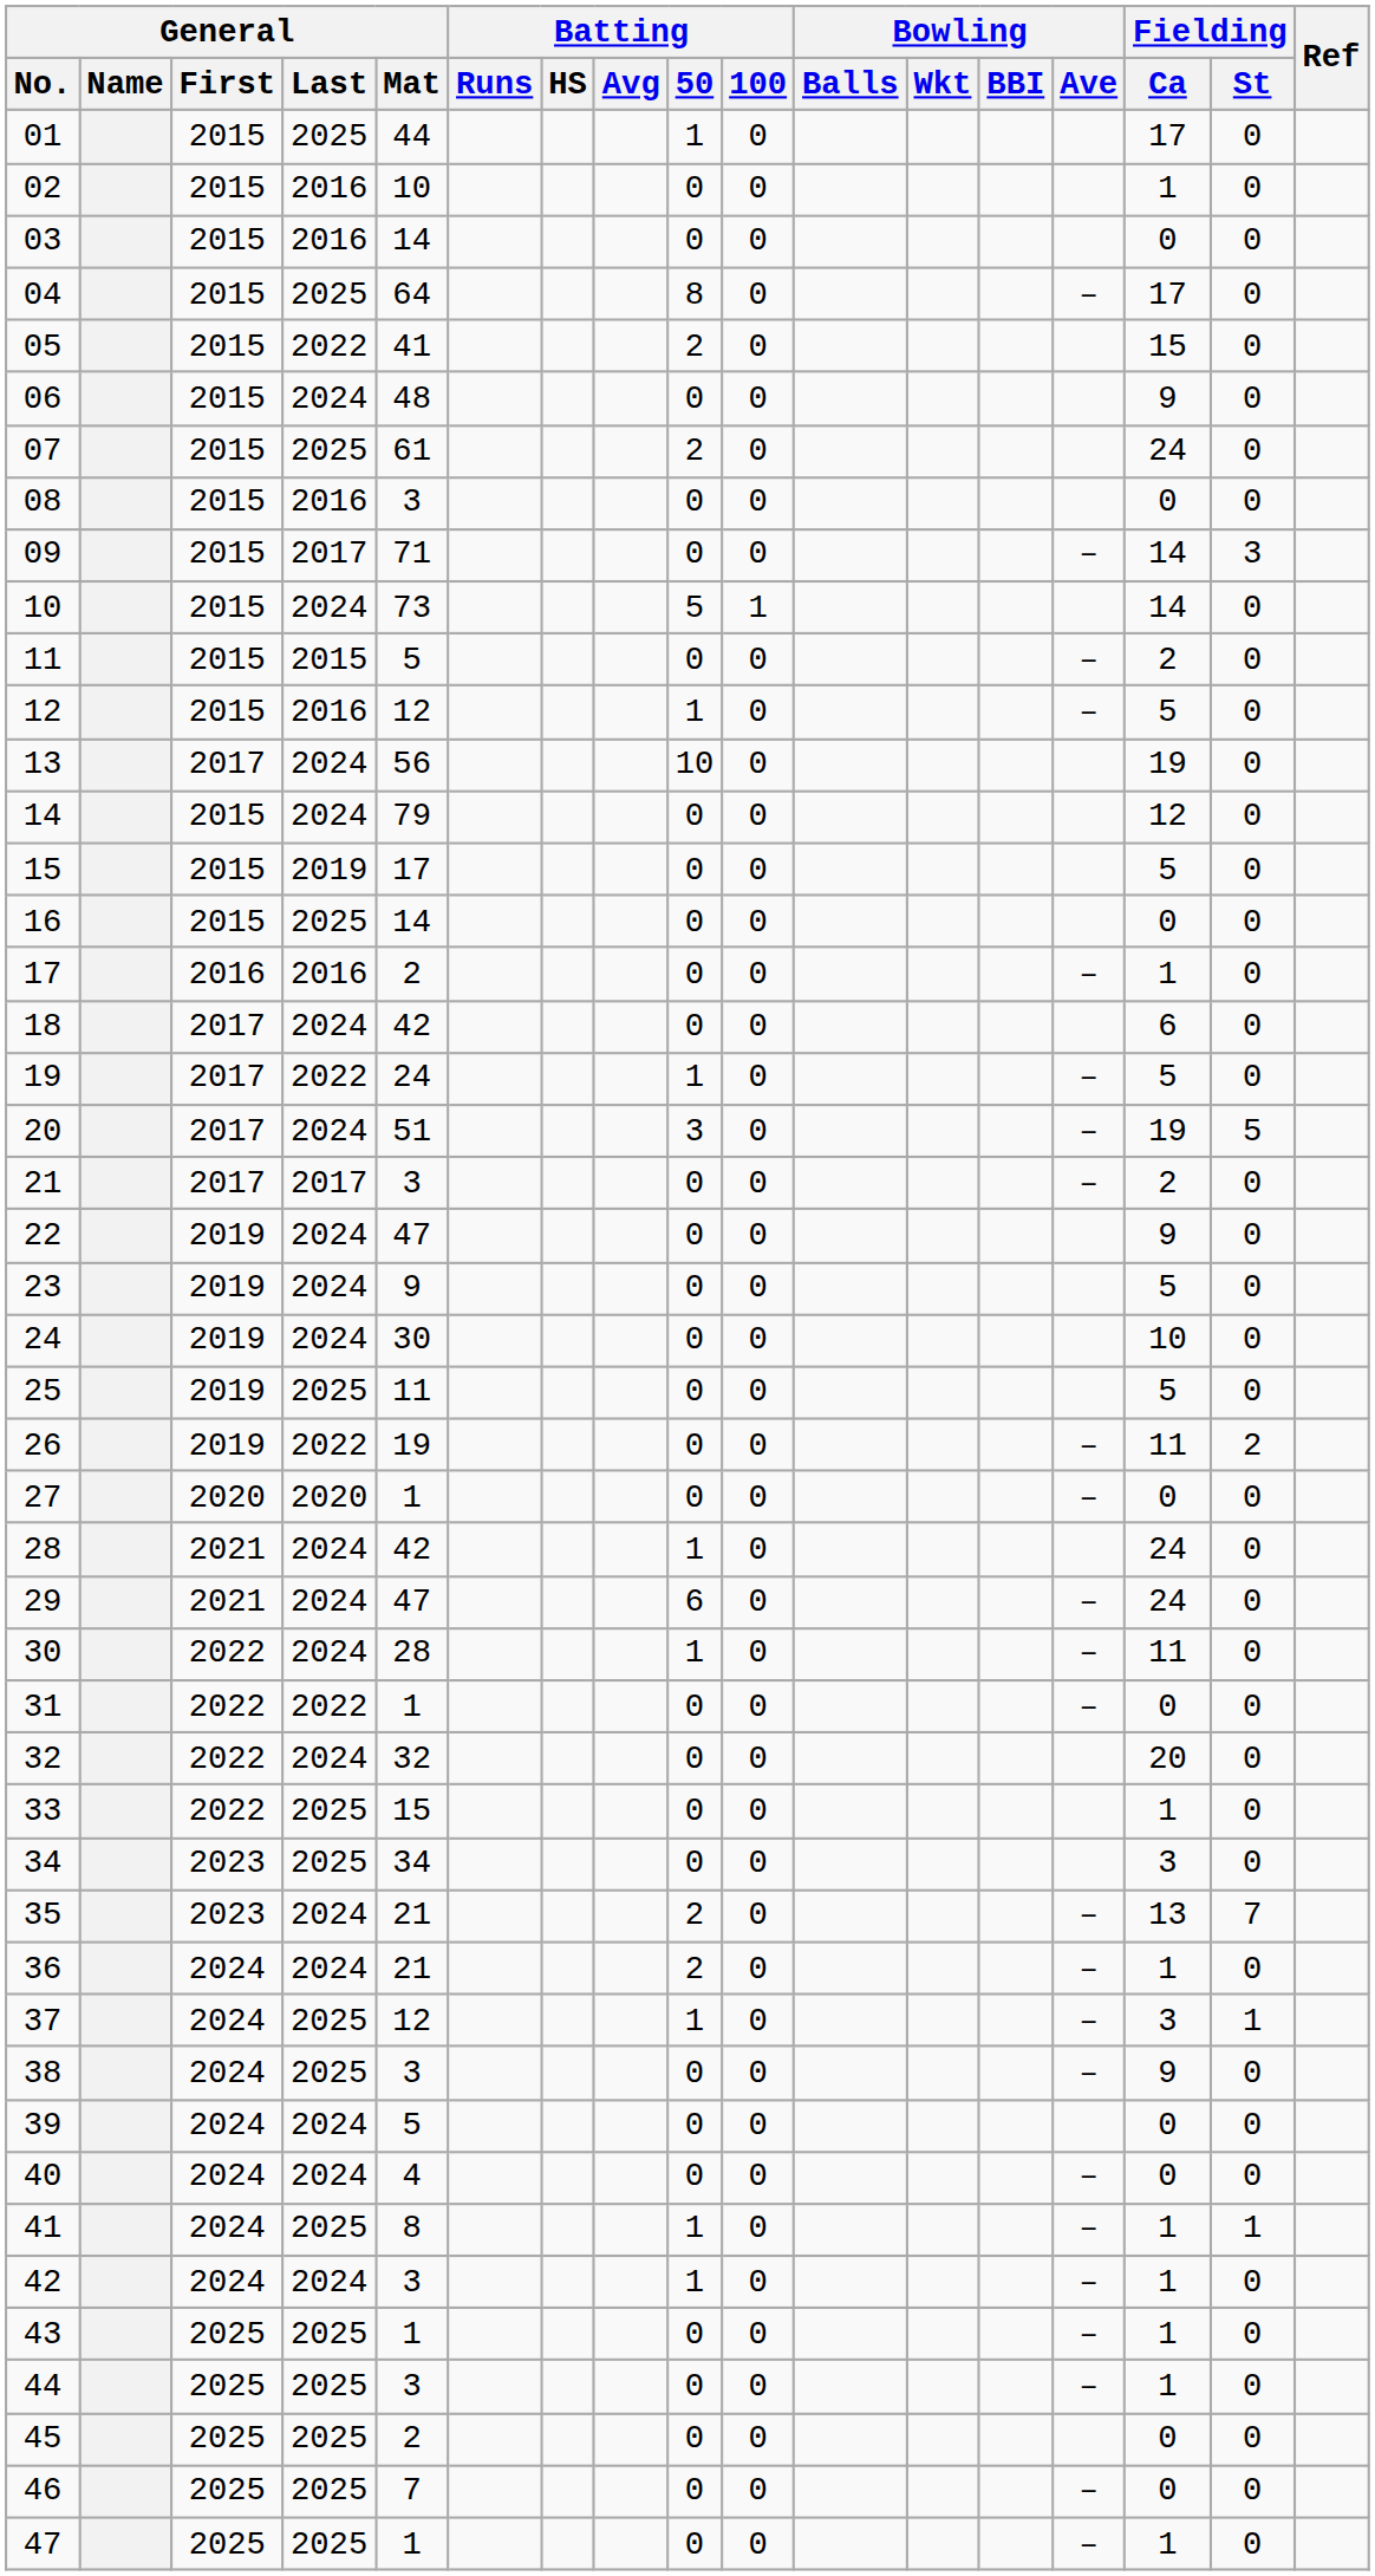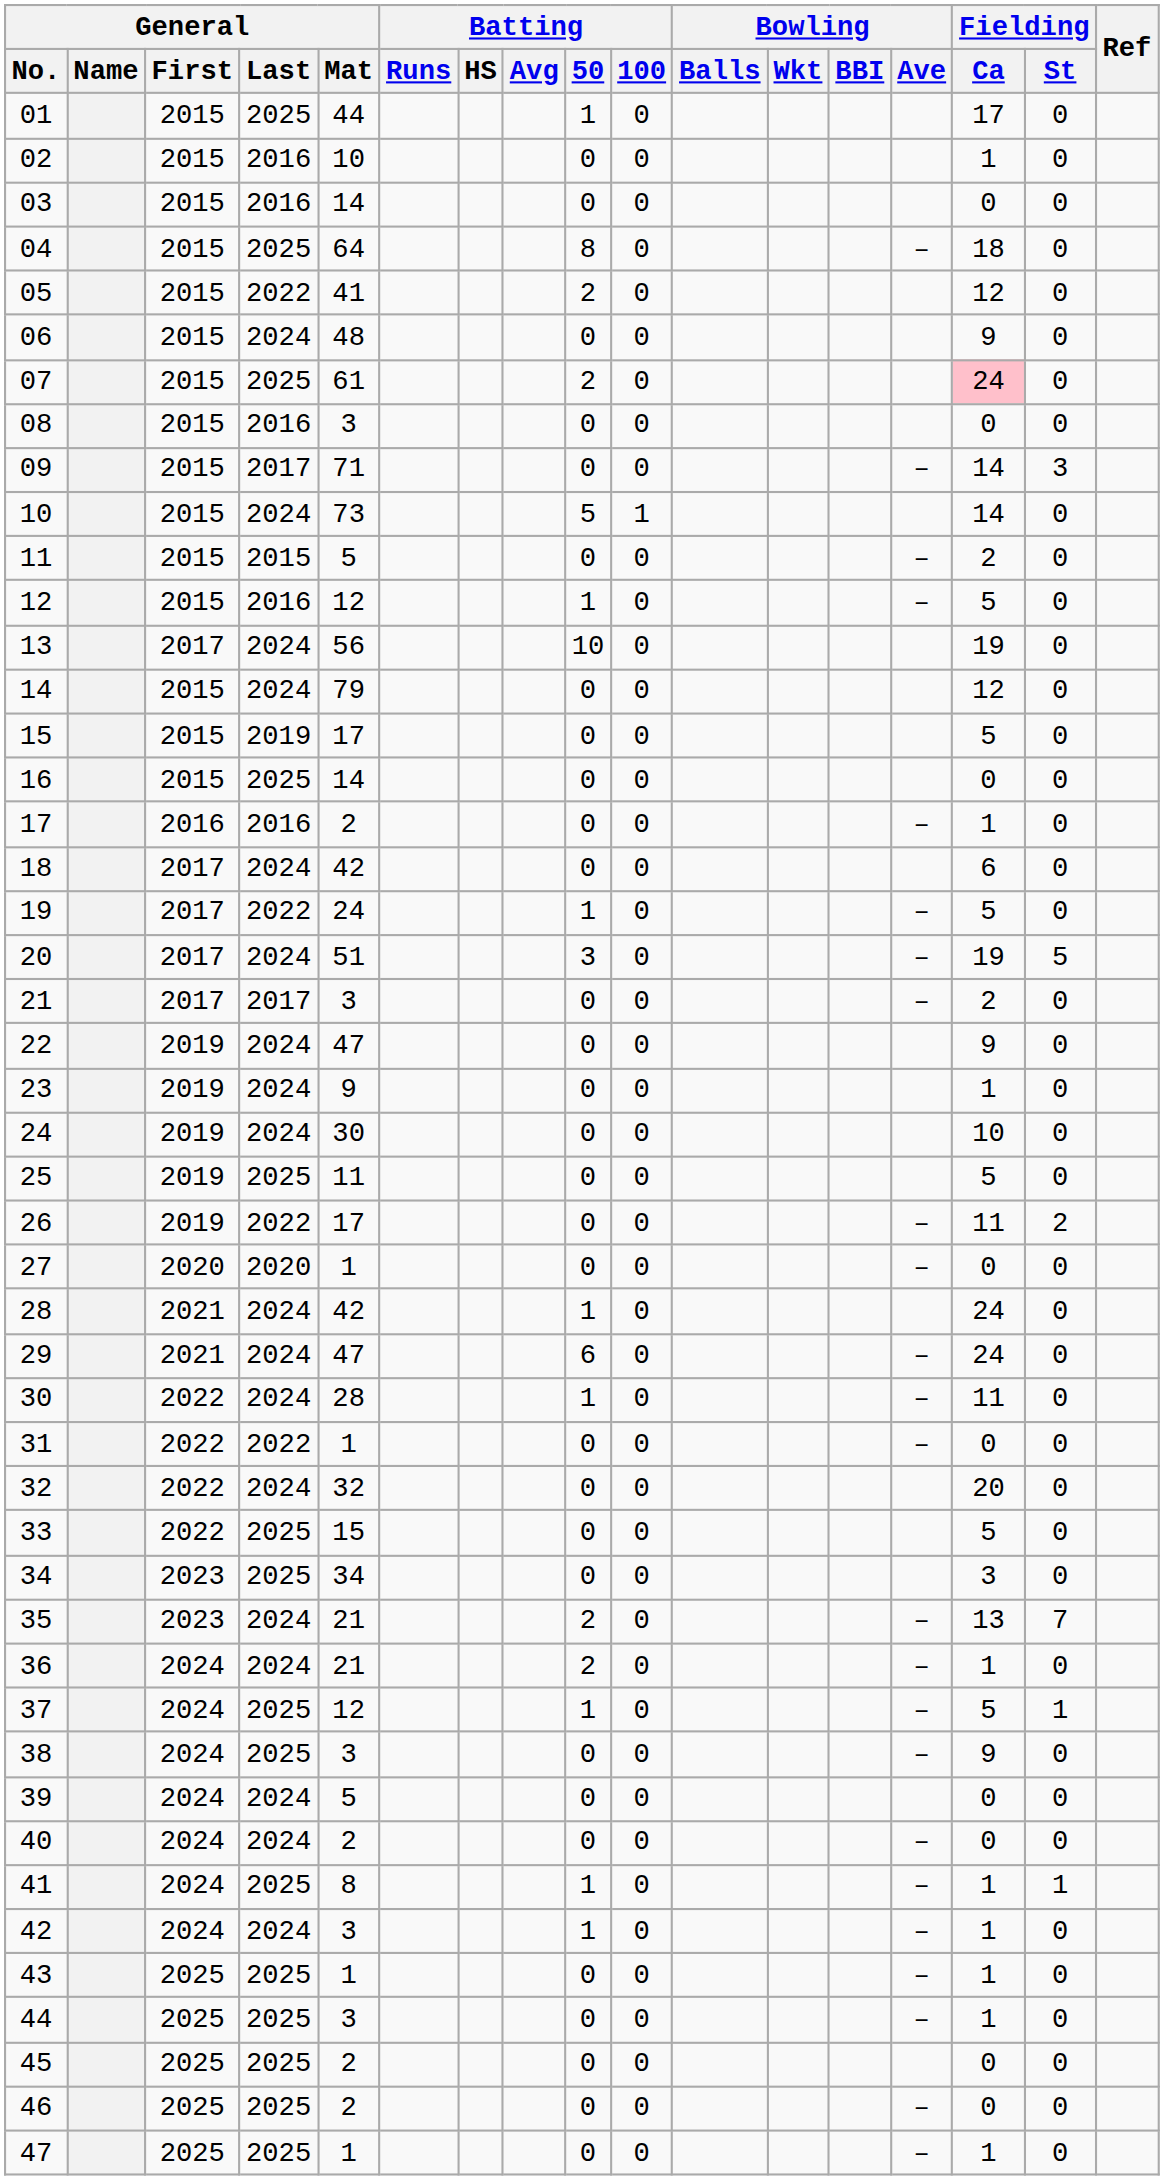04 | Fielding / Ca: 17 -> 18
05 | Fielding / Ca: 15 -> 12
07 | Fielding / Ca: no background -> pink background
23 | Fielding / Ca: 5 -> 1
26 | General / Mat: 19 -> 17
33 | Fielding / Ca: 1 -> 5
37 | Fielding / Ca: 3 -> 5
40 | General / Mat: 4 -> 2
46 | General / Mat: 7 -> 2
